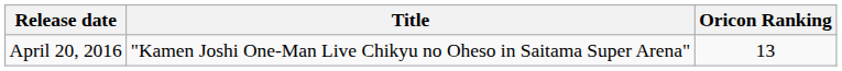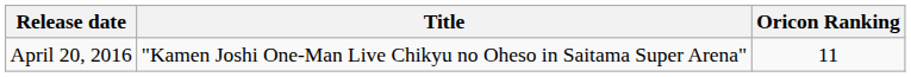April 20, 2016 | Oricon Ranking: 13 -> 11
